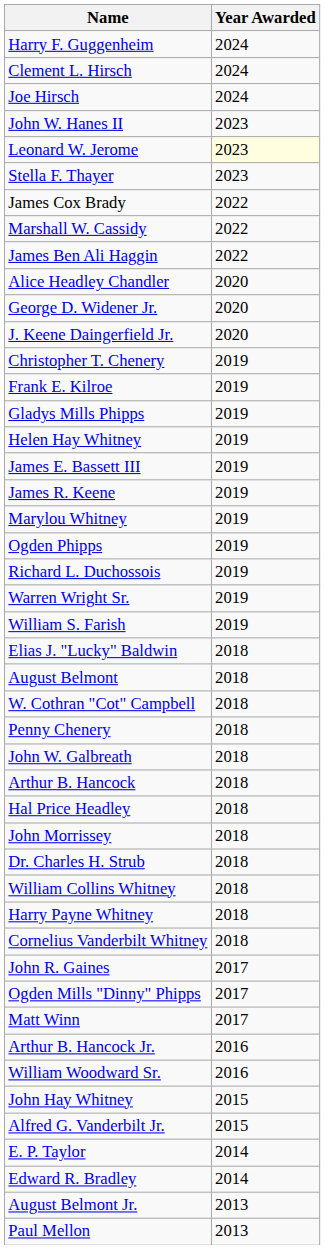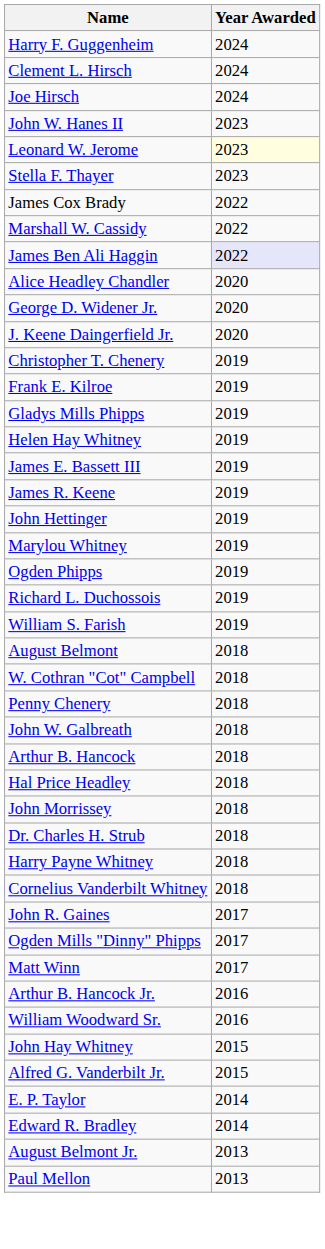James Ben Ali Haggin | Year Awarded: no background -> lavender background
+ row: John Hettinger | 2019
- row: Warren Wright Sr. | 2019
- row: Elias J. "Lucky" Baldwin | 2018
- row: William Collins Whitney | 2018
